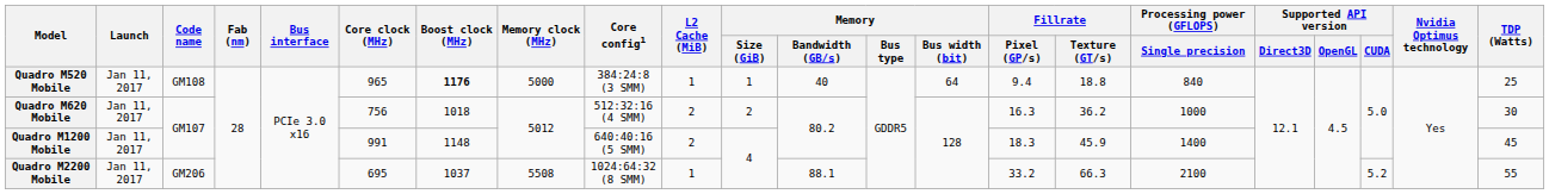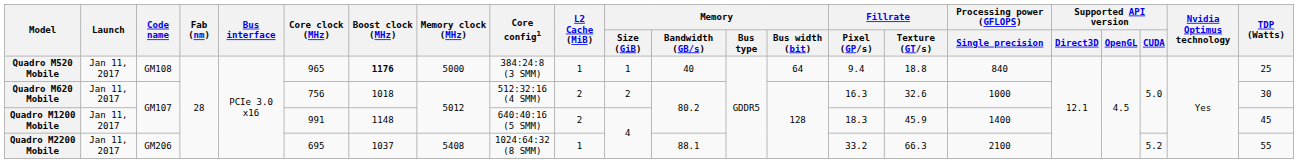Quadro M620 Mobile | Fillrate / Texture (GT/s): 36.2 -> 32.6
Quadro M2200 Mobile | Memory clock (MHz): 5508 -> 5408
